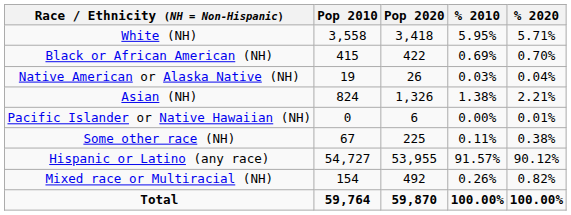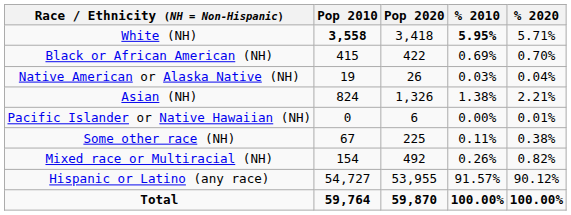White (NH) | Pop 2010: normal -> bold
White (NH) | % 2010: normal -> bold
rows swapped: Mixed race or Multiracial (NH) <-> Hispanic or Latino (any race)
